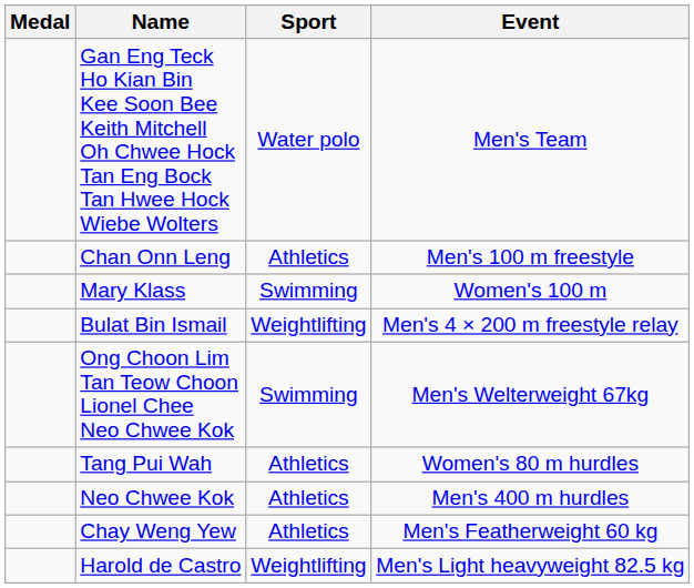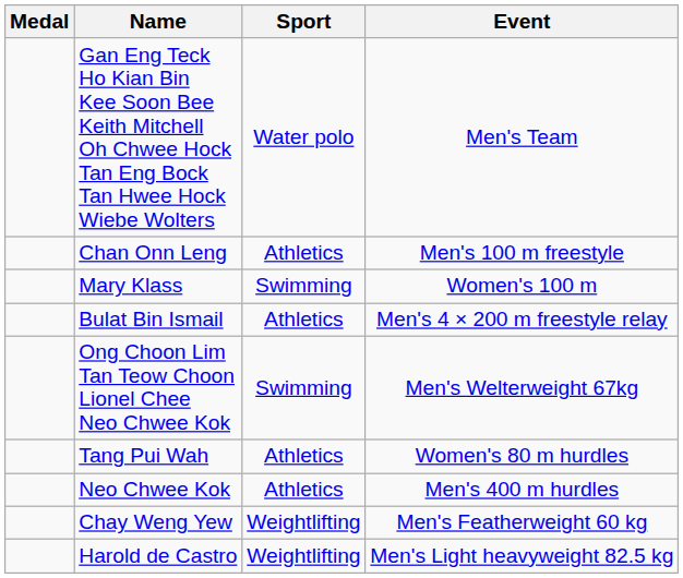Bulat Bin Ismail | Sport: Weightlifting -> Athletics
Chay Weng Yew | Sport: Athletics -> Weightlifting
